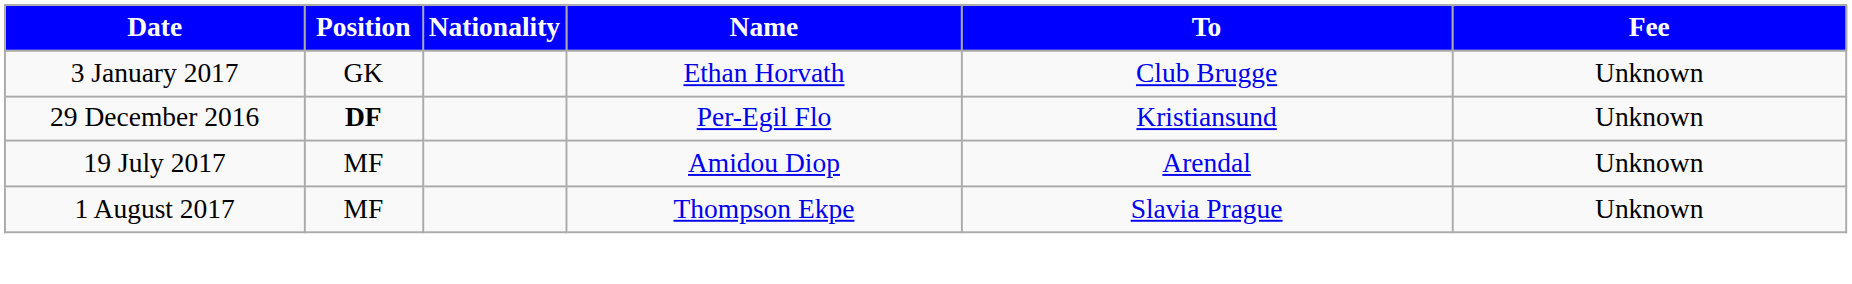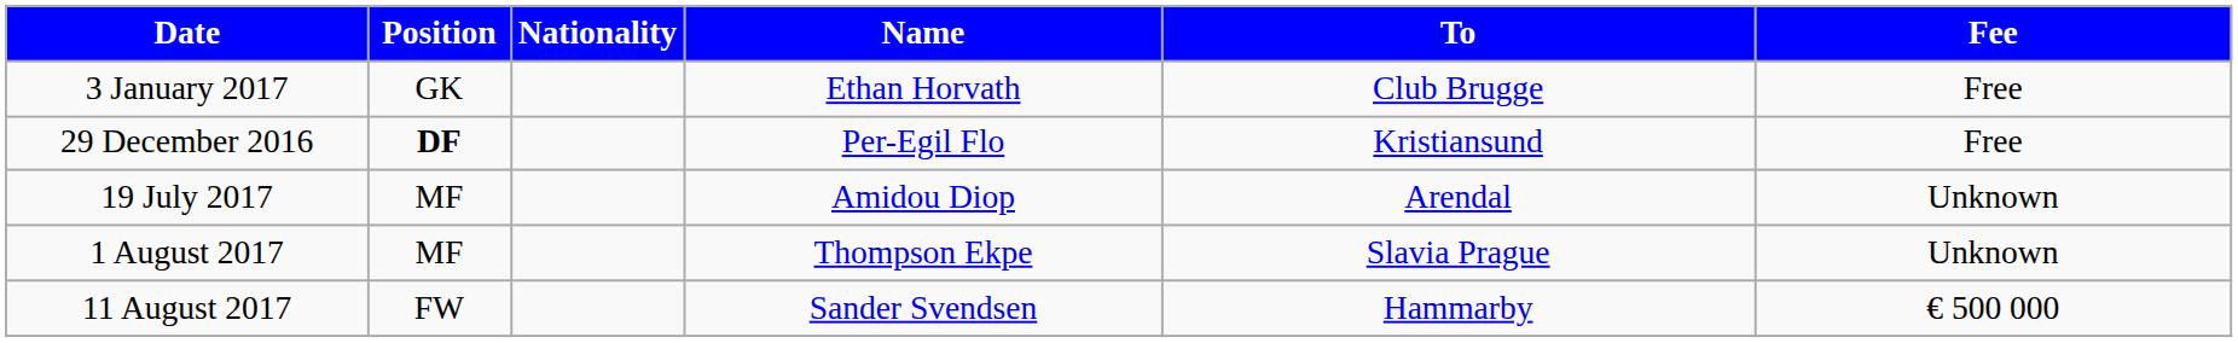3 January 2017 | Fee: Unknown -> Free
29 December 2016 | Fee: Unknown -> Free
+ row: 11 August 2017 | FW | Sander Svendsen | Hammarby | € 500 000
